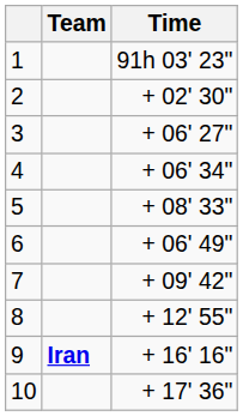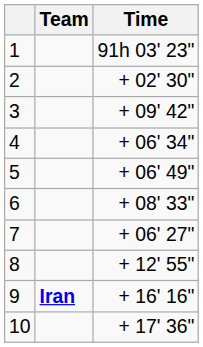3 | Time: + 06' 27" -> + 09' 42"
5 | Time: + 08' 33" -> + 06' 49"
6 | Time: + 06' 49" -> + 08' 33"
7 | Time: + 09' 42" -> + 06' 27"
